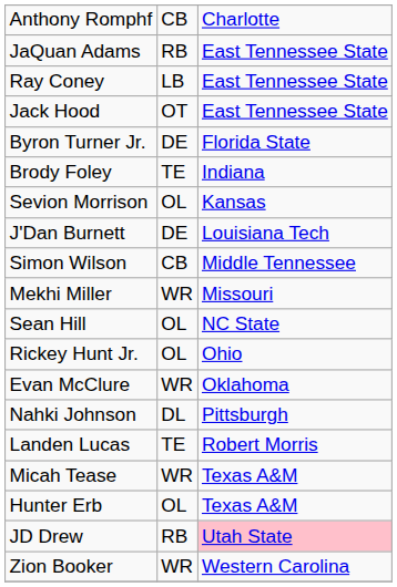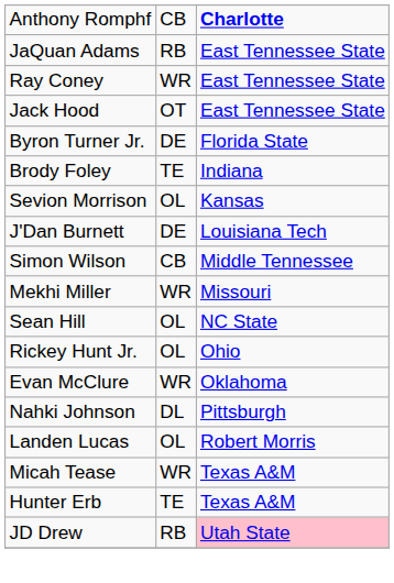Anthony Romphf | column 3: normal -> bold
Ray Coney | column 2: LB -> WR
Landen Lucas | column 2: TE -> OL
Hunter Erb | column 2: OL -> TE
- row: Zion Booker | WR | Western Carolina
